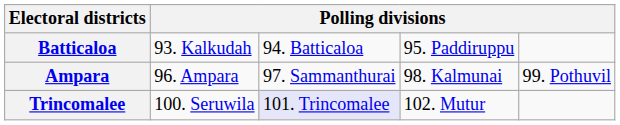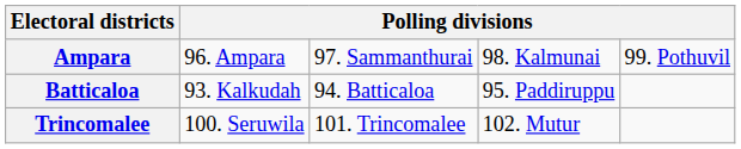rows swapped: Batticaloa <-> Ampara
Trincomalee | column 3: lavender background -> no background
